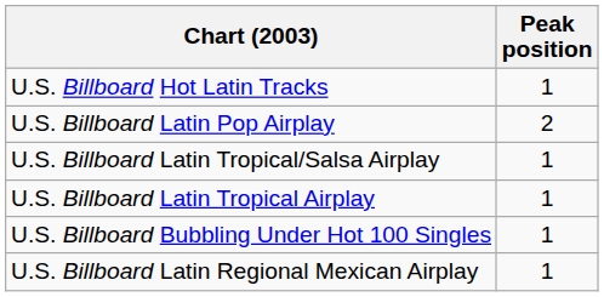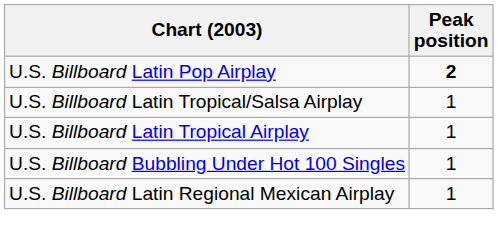- row: U.S. Billboard Hot Latin Tracks | 1
U.S. Billboard Latin Pop Airplay | Peak position: normal -> bold
